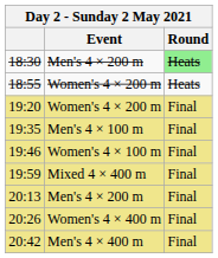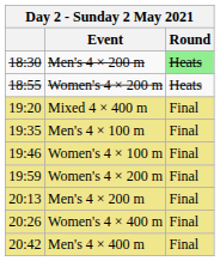19:20 | Event: Women's 4 × 200 m -> Mixed 4 × 400 m
19:59 | Event: Mixed 4 × 400 m -> Women's 4 × 200 m
